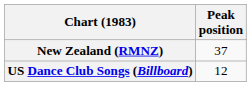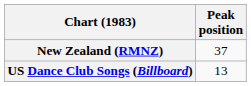US Dance Club Songs (Billboard) | Peak position: 12 -> 13
